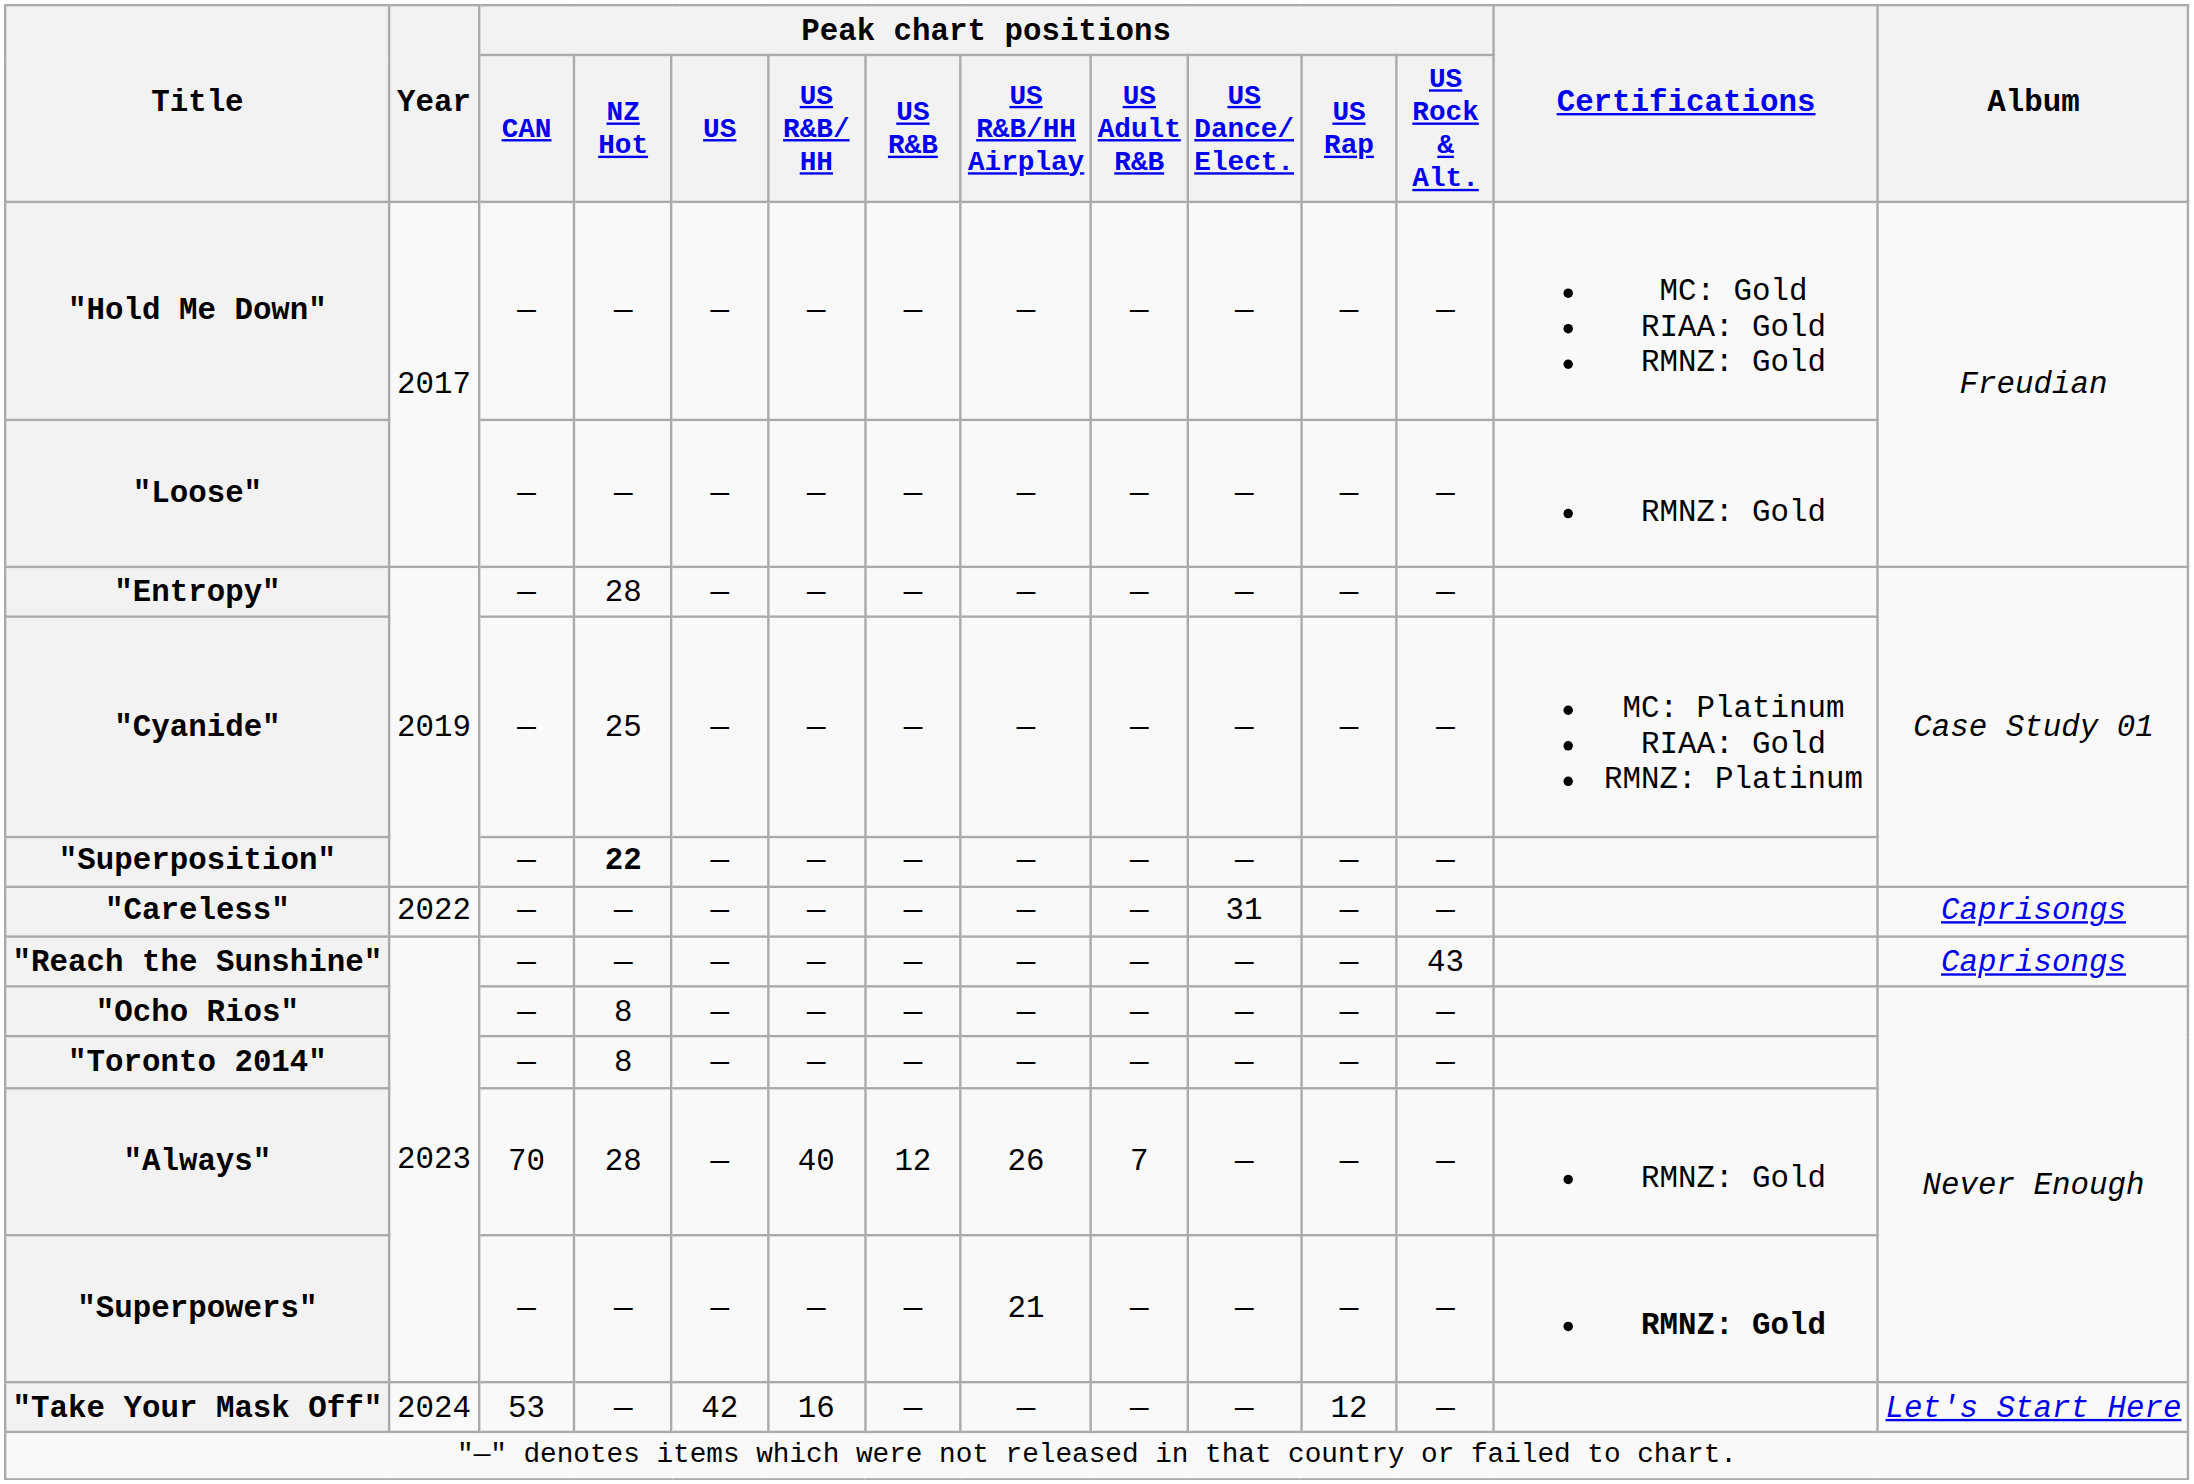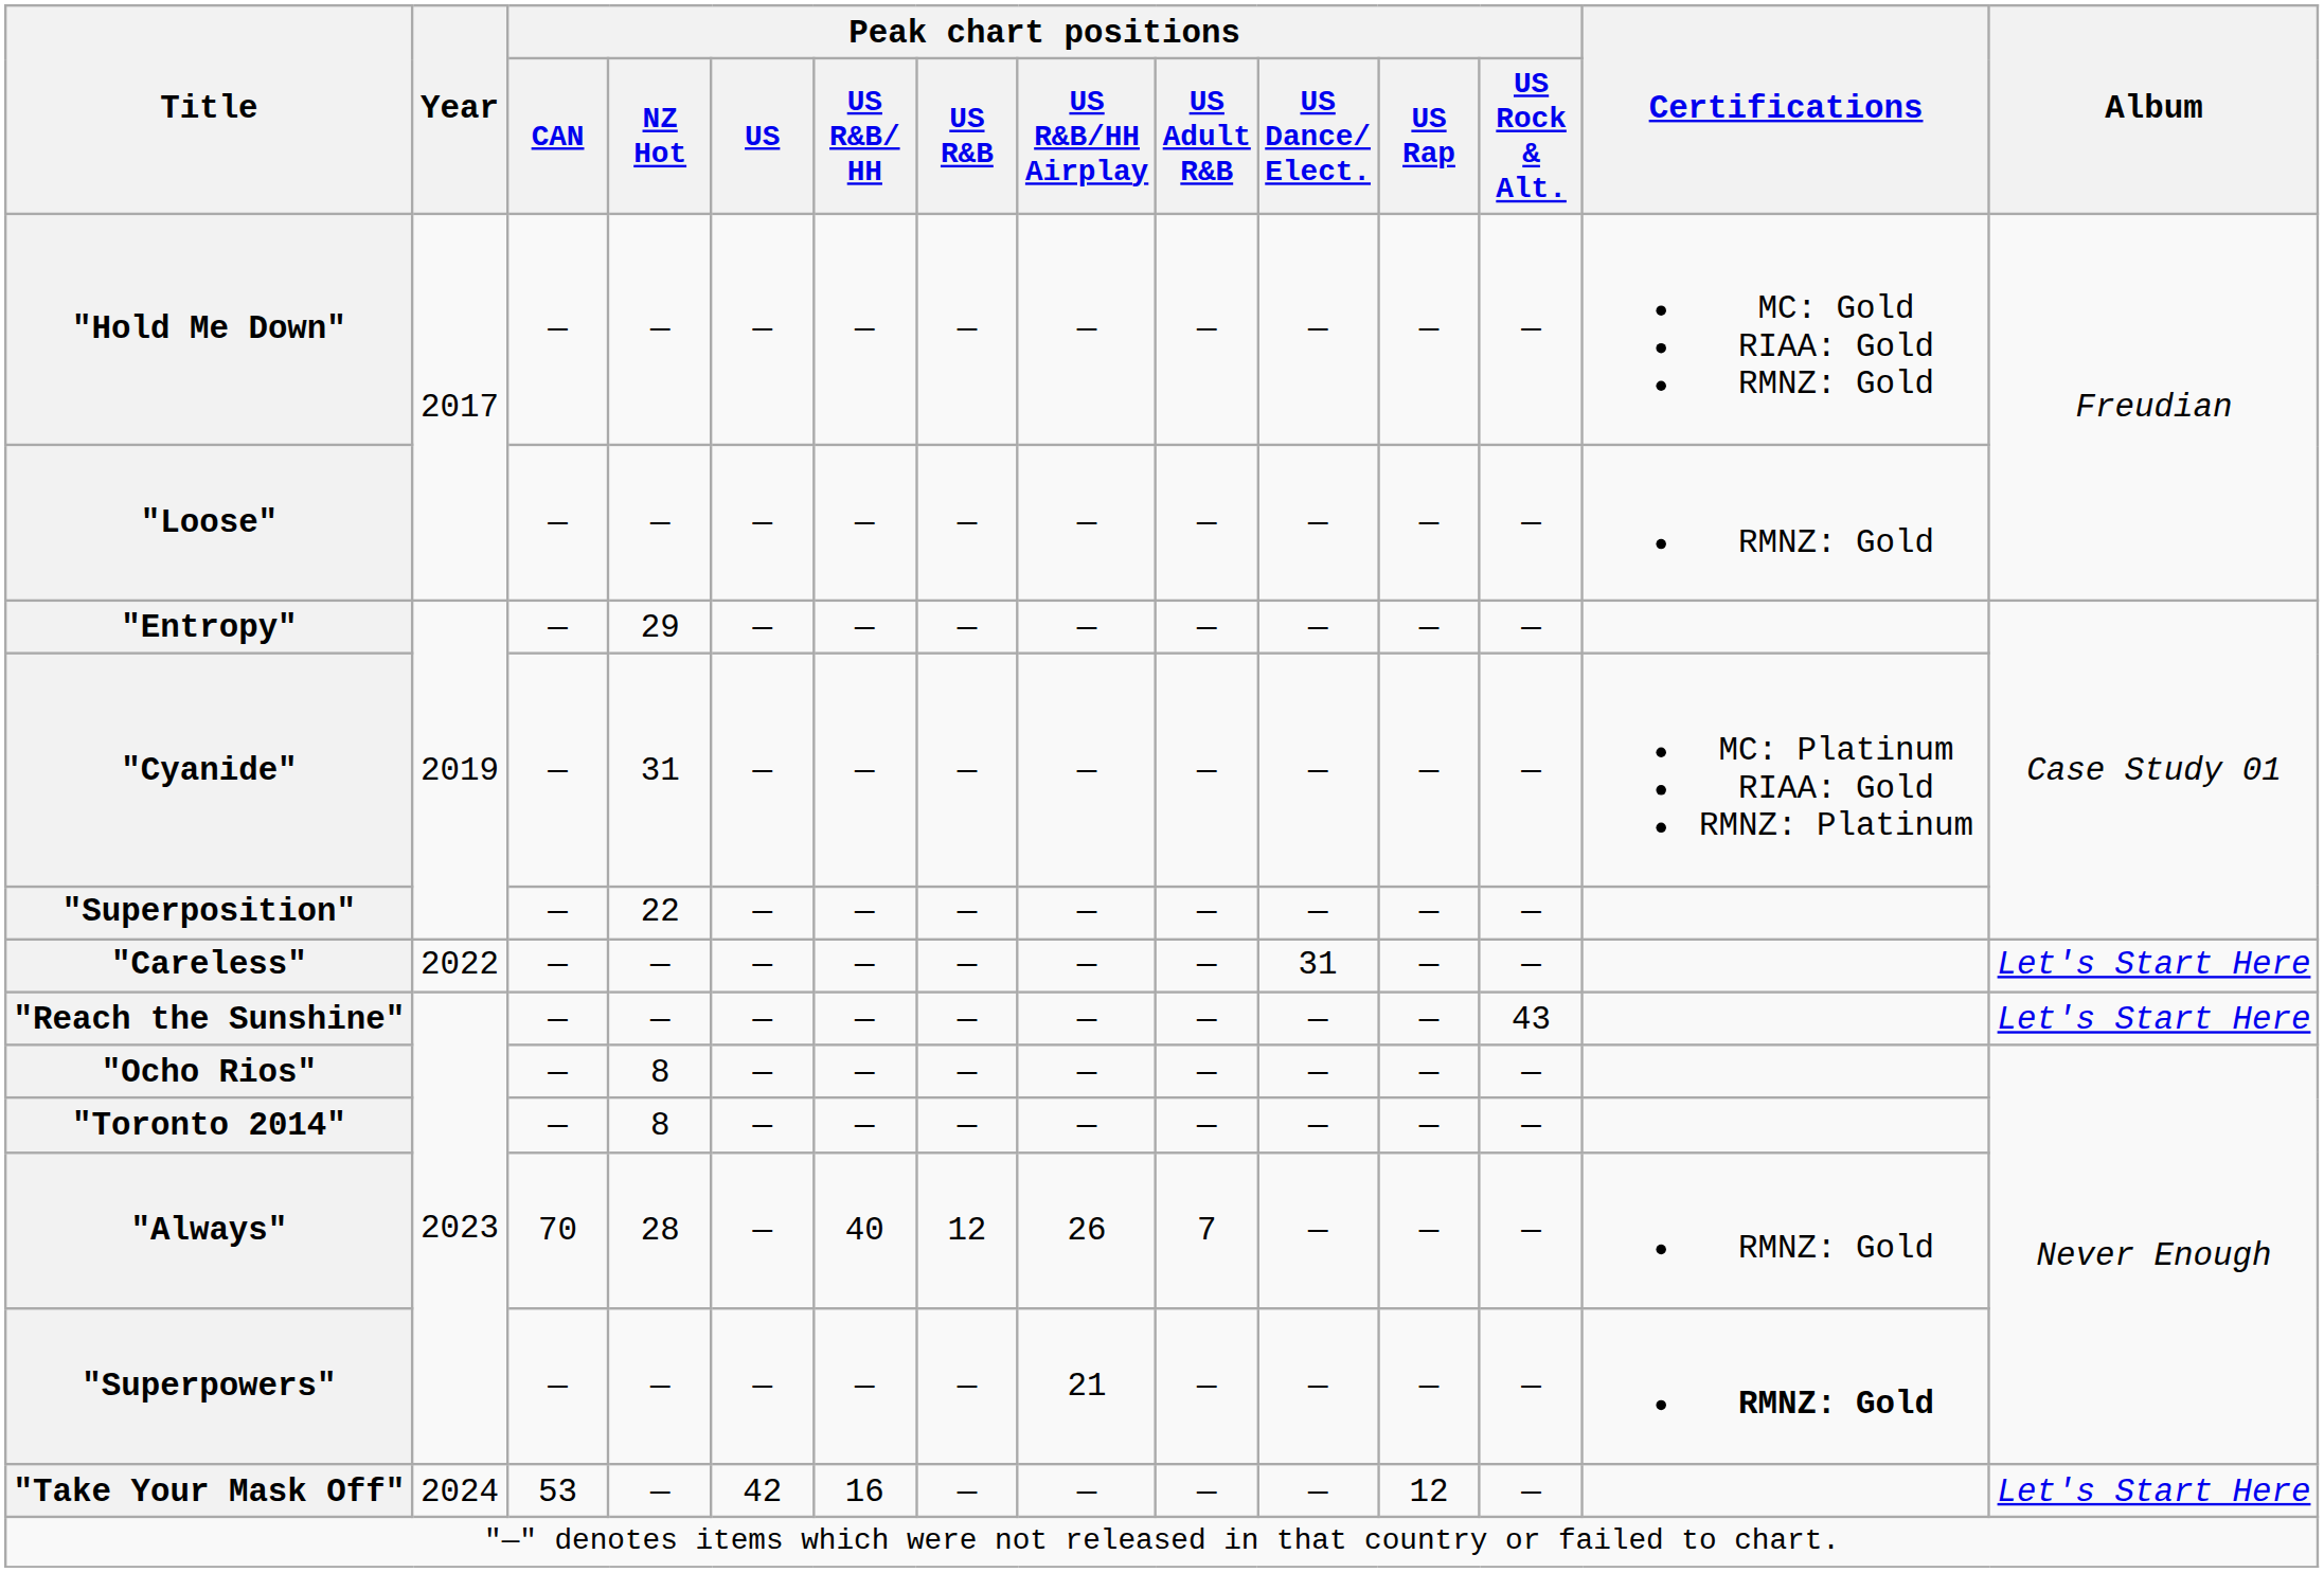"Entropy" | Peak chart positions / NZ Hot: 28 -> 29
"Cyanide" | Peak chart positions / NZ Hot: 25 -> 31
"Superposition" | Peak chart positions / NZ Hot: bold -> normal
"Careless" | Album: Caprisongs -> Let's Start Here
"Reach the Sunshine" | Album: Caprisongs -> Let's Start Here
